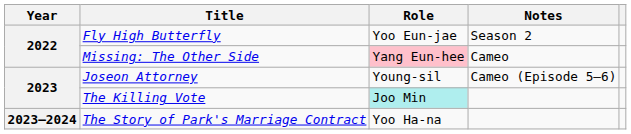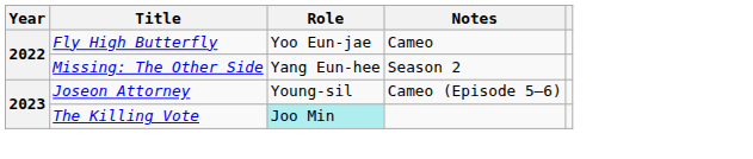Fly High Butterfly | Notes: Season 2 -> Cameo
Missing: The Other Side | Role: pink background -> no background
Missing: The Other Side | Notes: Cameo -> Season 2
- row: 2023–2024 | The Story of Park's Marriage Contract | Yoo Ha-na
